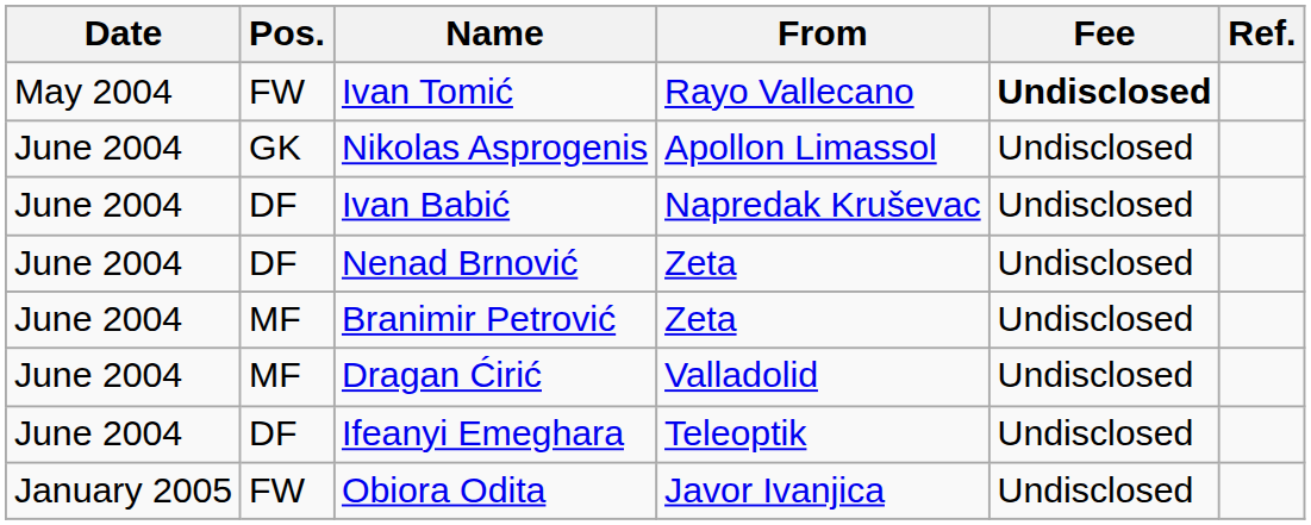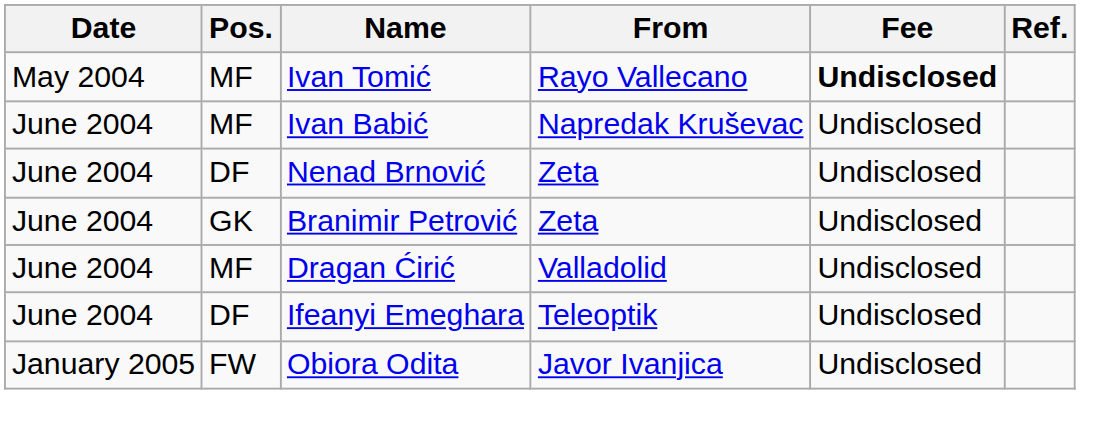Ivan Tomić | Pos.: FW -> MF
- row: June 2004 | GK | Nikolas Asprogenis | Apollon Limassol | Undisclosed
Ivan Babić | Pos.: DF -> MF
Branimir Petrović | Pos.: MF -> GK
